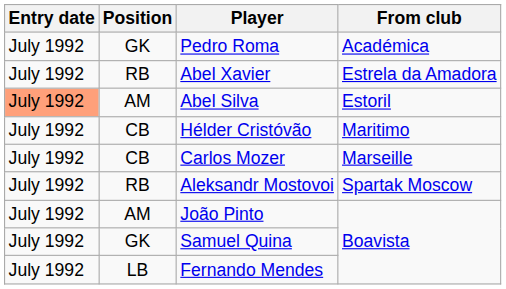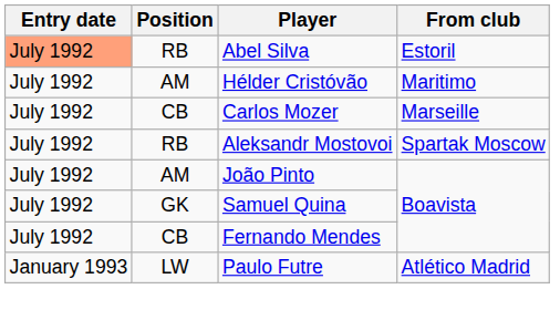- row: July 1992 | GK | Pedro Roma | Académica
- row: July 1992 | RB | Abel Xavier | Estrela da Amadora
Abel Silva | Position: AM -> RB
Hélder Cristóvão | Position: CB -> AM
Fernando Mendes | Position: LB -> CB
+ row: January 1993 | LW | Paulo Futre | Atlético Madrid
